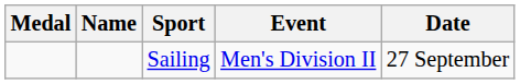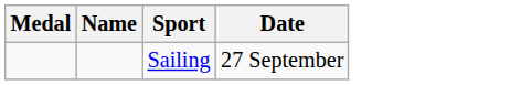- column: Event | Men's Division II
